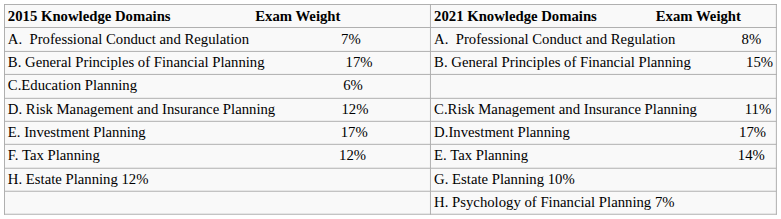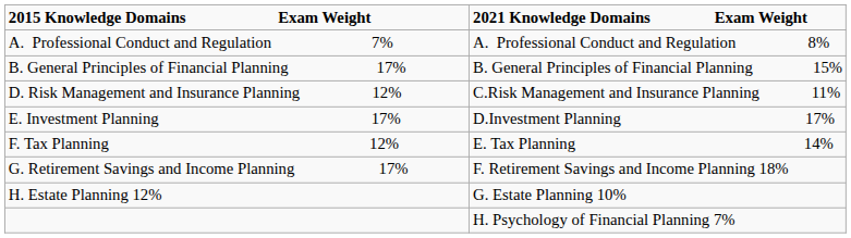- row: C.Education Planning 6%
+ row: G. Retirement Savings and Income Planning 17% | F. Retirement Savings and Income Planning 18%
